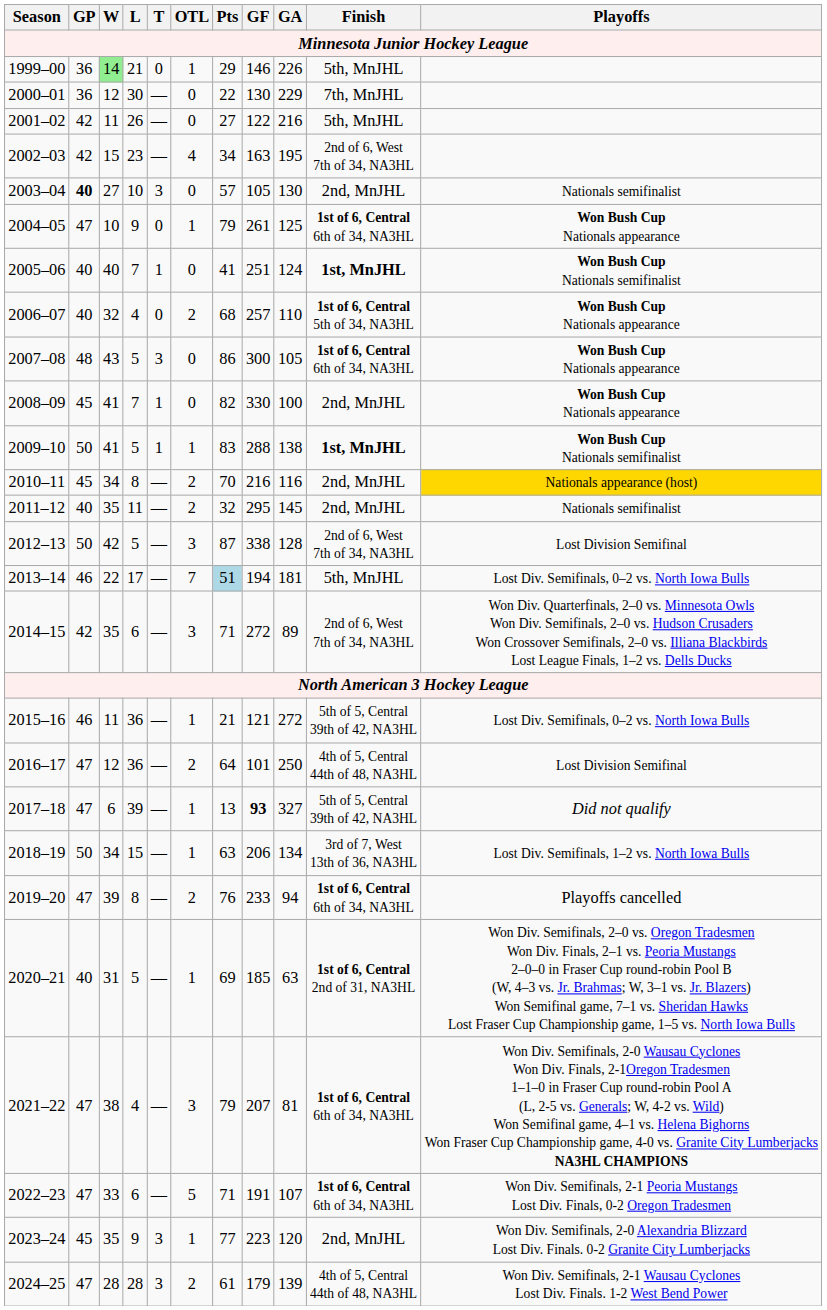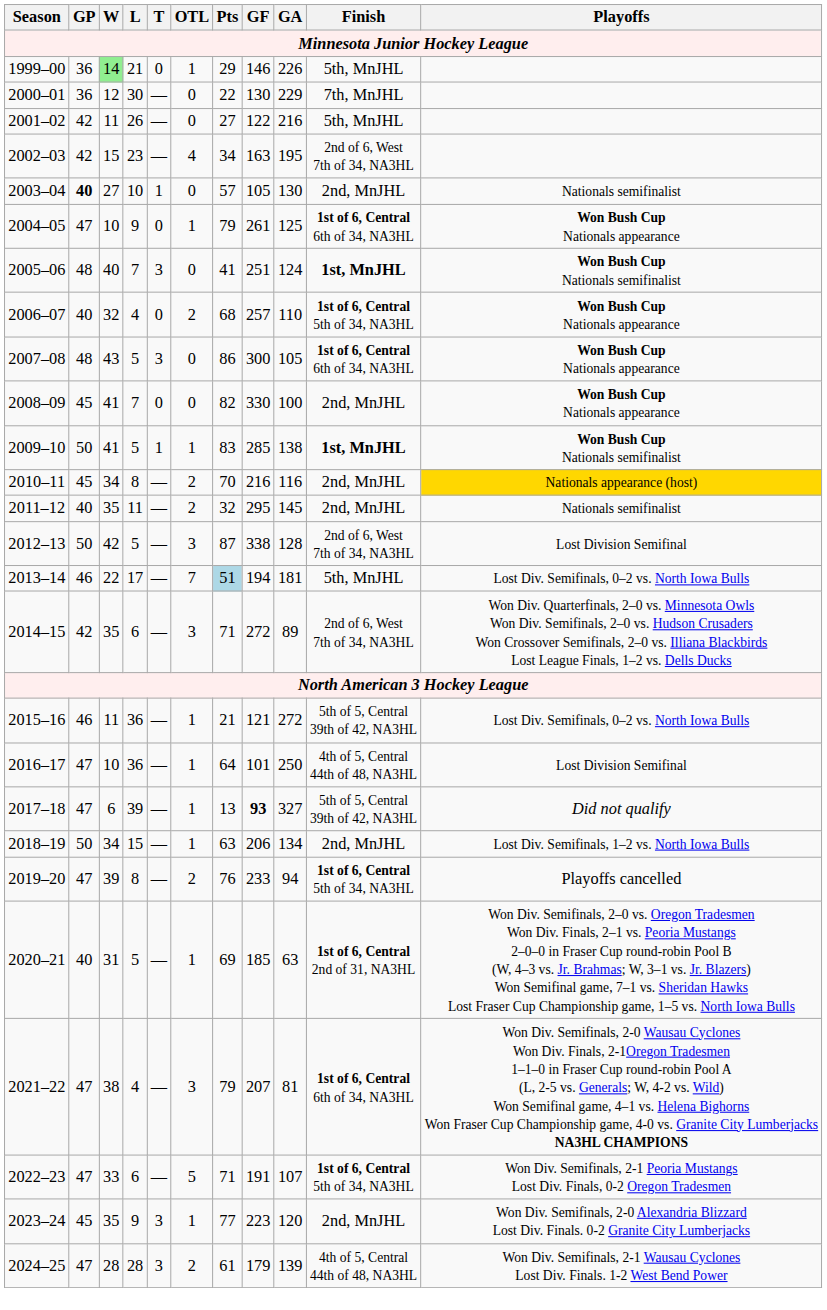2003–04 | T: 3 -> 1
2005–06 | GP: 40 -> 48
2005–06 | T: 1 -> 3
2008–09 | T: 1 -> 0
2009–10 | GF: 288 -> 285
2016–17 | W: 12 -> 10
2016–17 | OTL: 2 -> 1
2018–19 | Finish: 3rd of 7, West 13th of 36, NA3HL -> 2nd, MnJHL
2019–20 | Finish: 1st of 6, Central 6th of 34, NA3HL -> 1st of 6, Central 5th of 34, NA3HL
2022–23 | Finish: 1st of 6, Central 6th of 34, NA3HL -> 1st of 6, Central 5th of 34, NA3HL
